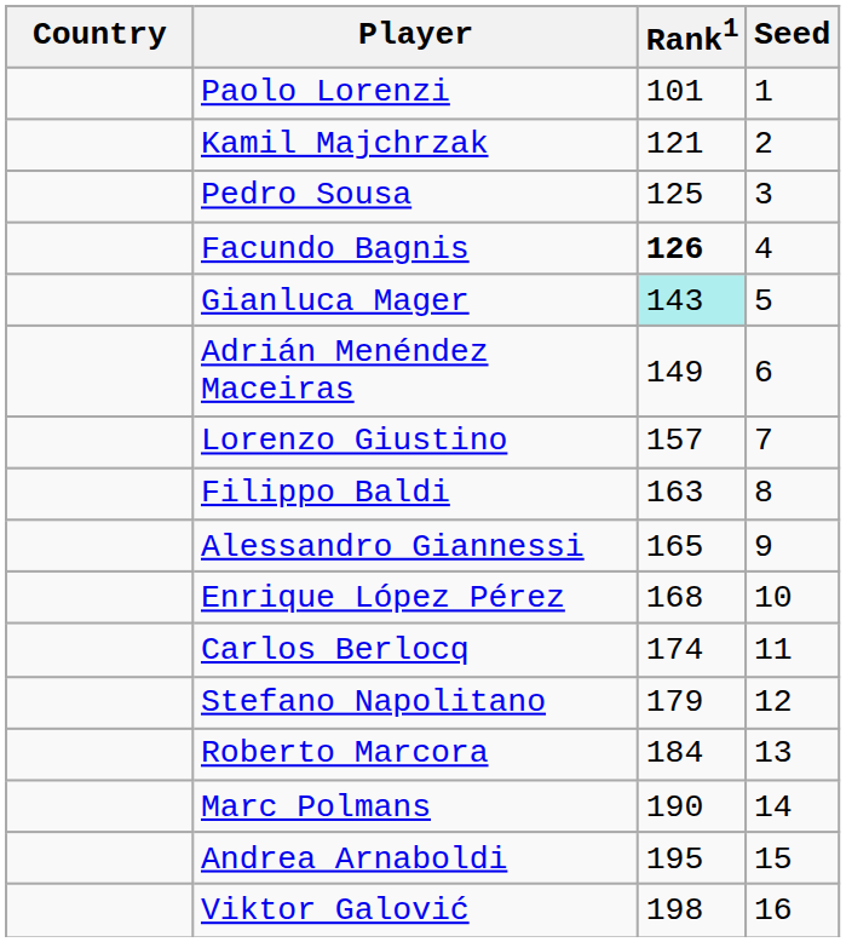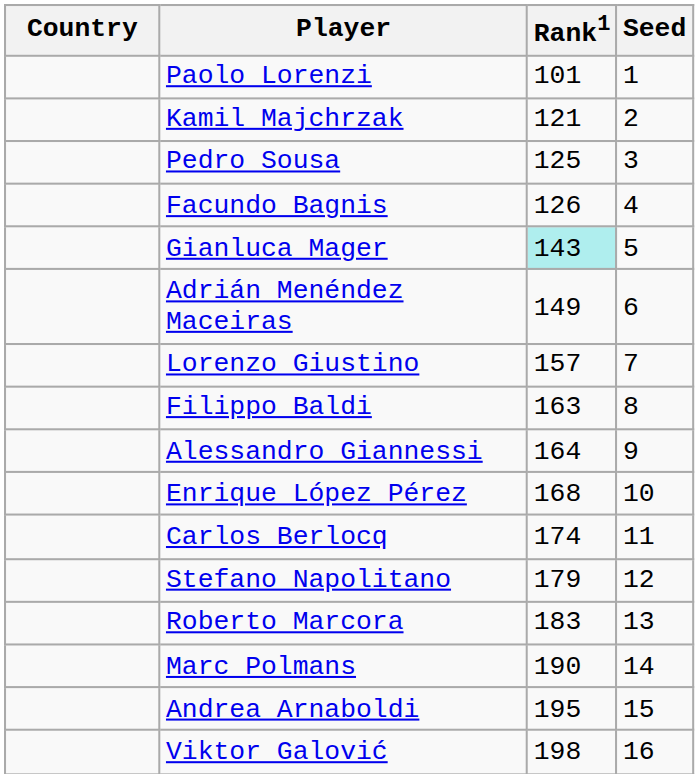Facundo Bagnis | Rank1: bold -> normal
Alessandro Giannessi | Rank1: 165 -> 164
Roberto Marcora | Rank1: 184 -> 183
